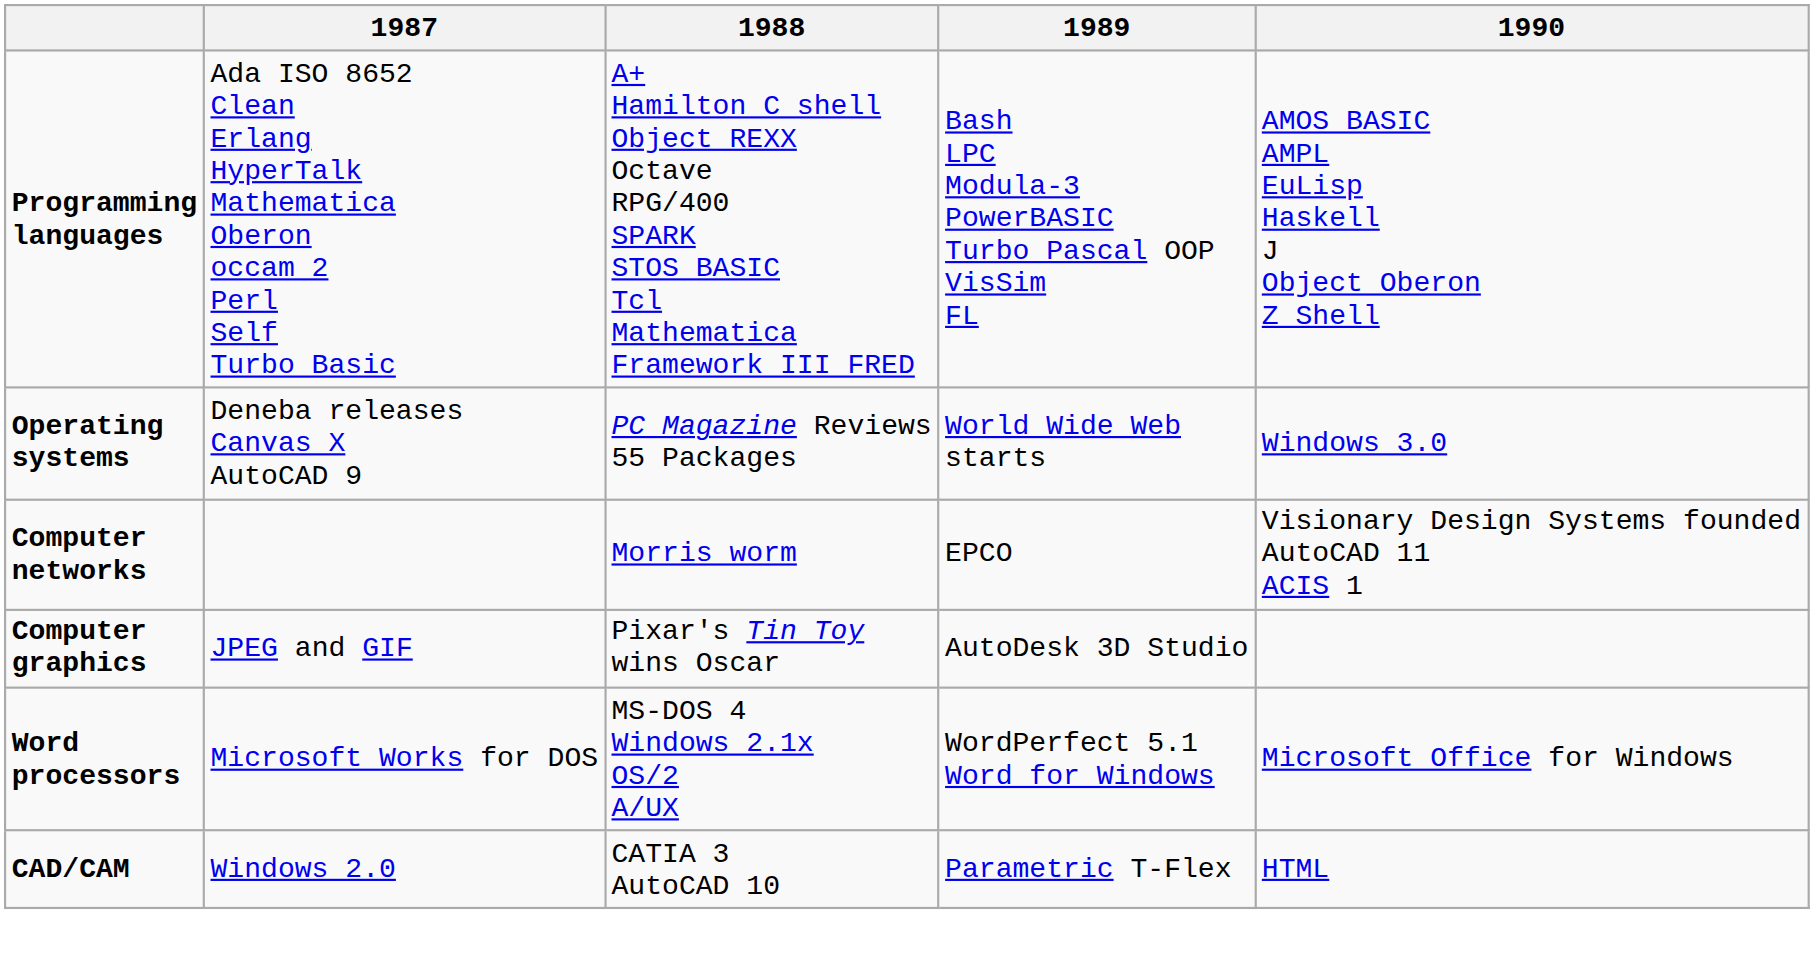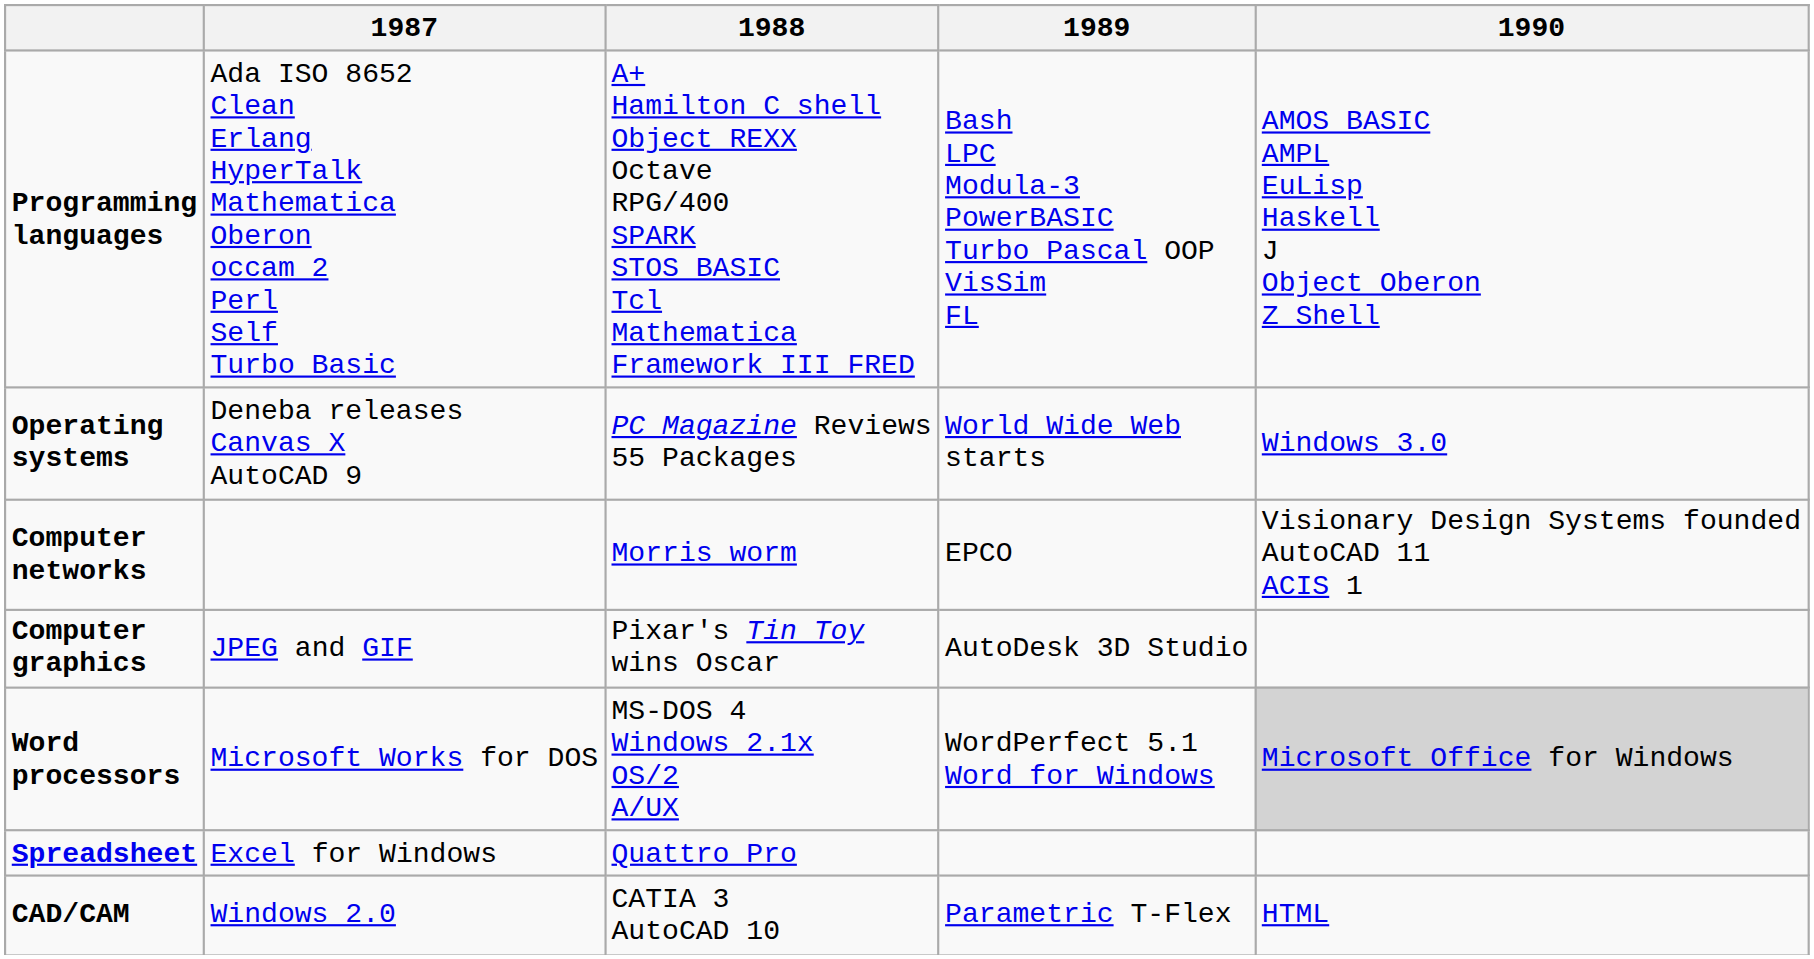Word processors | 1990: no background -> lightgrey background
+ row: Spreadsheet | Excel for Windows | Quattro Pro
